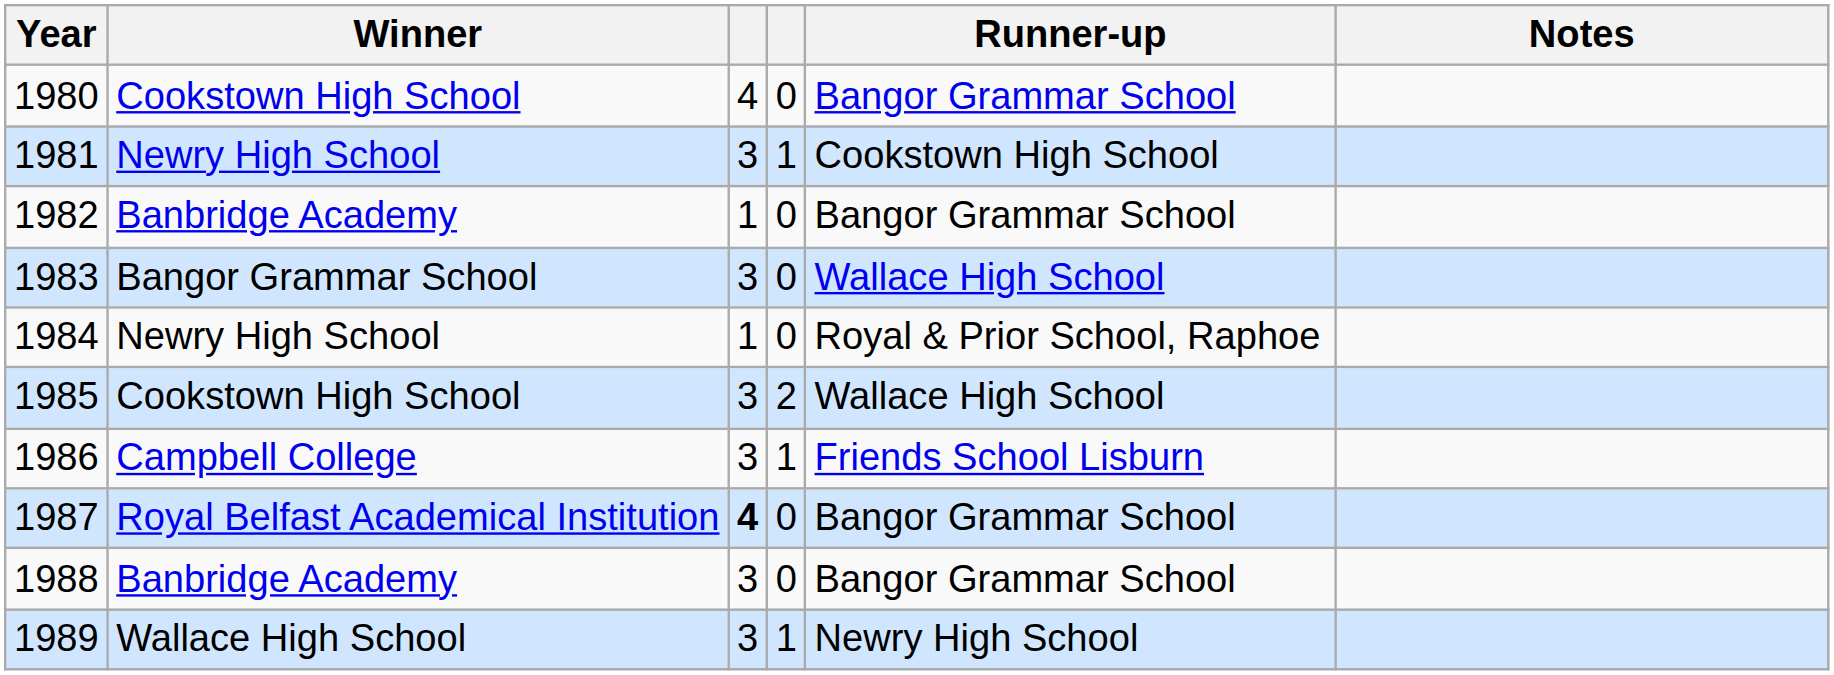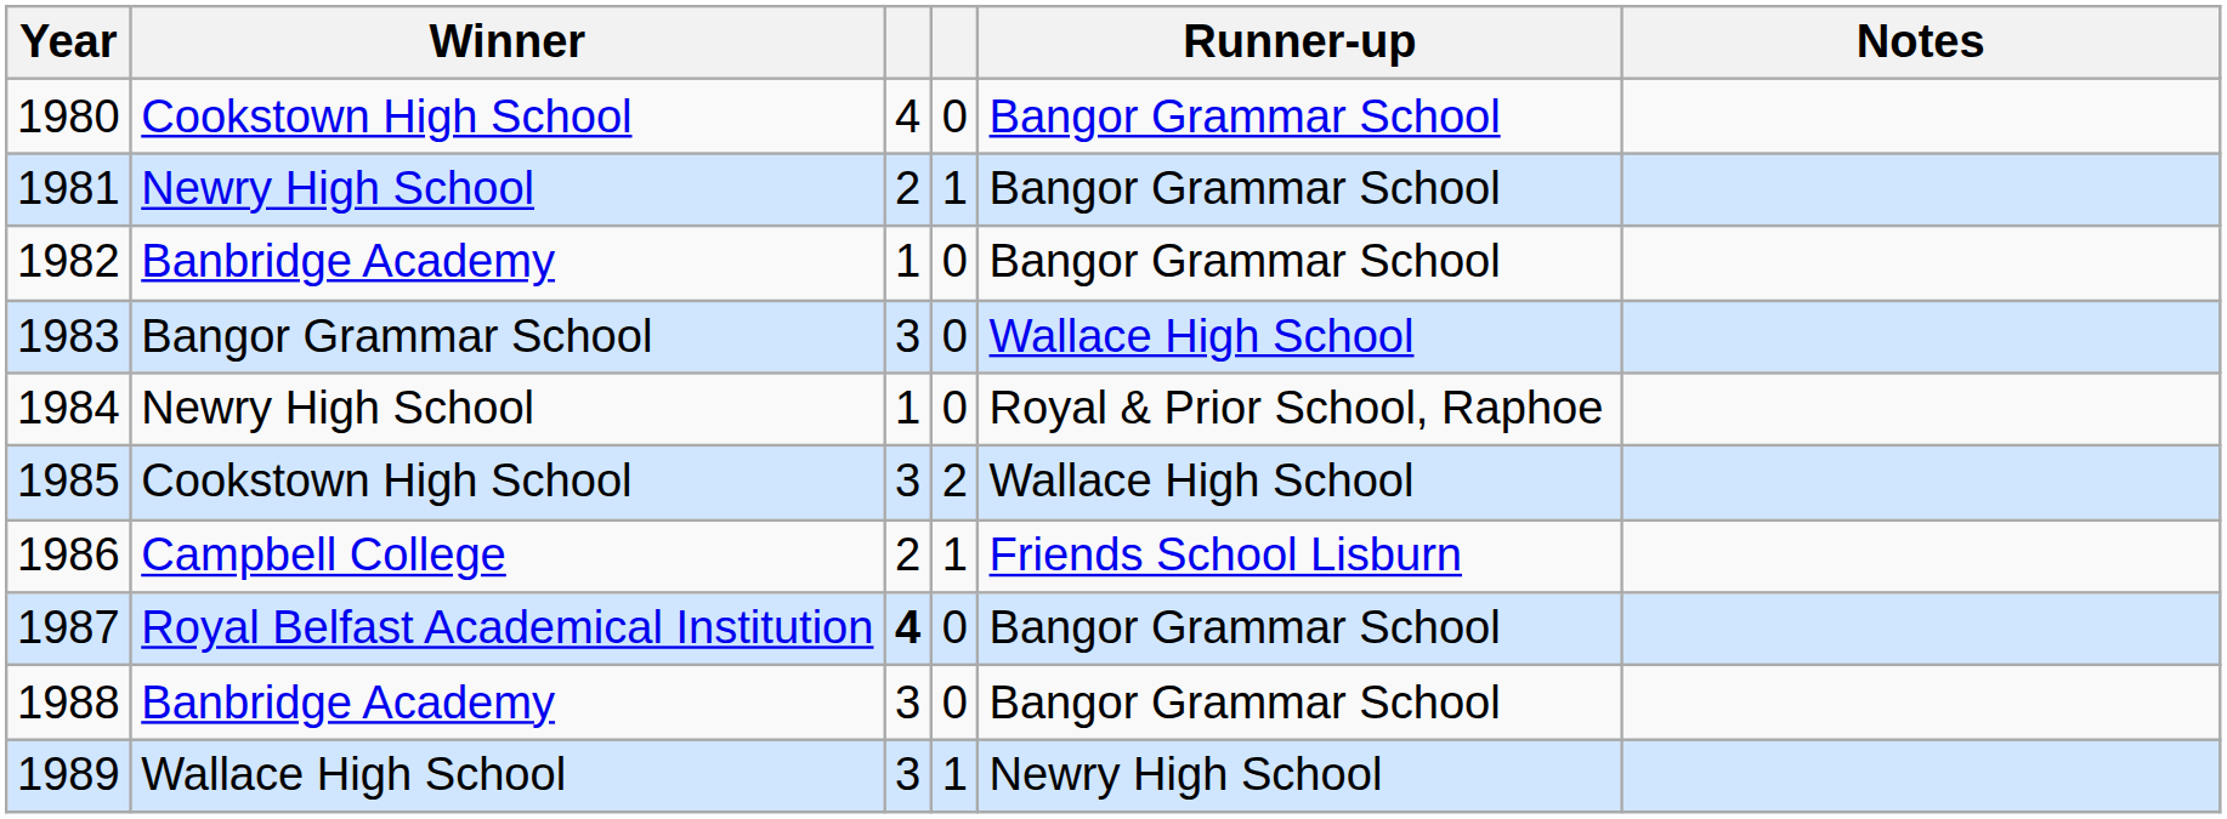1981 | column 3: 3 -> 2
1981 | Runner-up: Cookstown High School -> Bangor Grammar School
1986 | column 3: 3 -> 2
